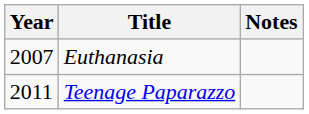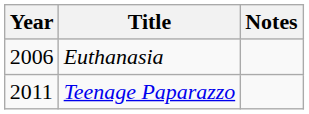Euthanasia | Year: 2007 -> 2006
